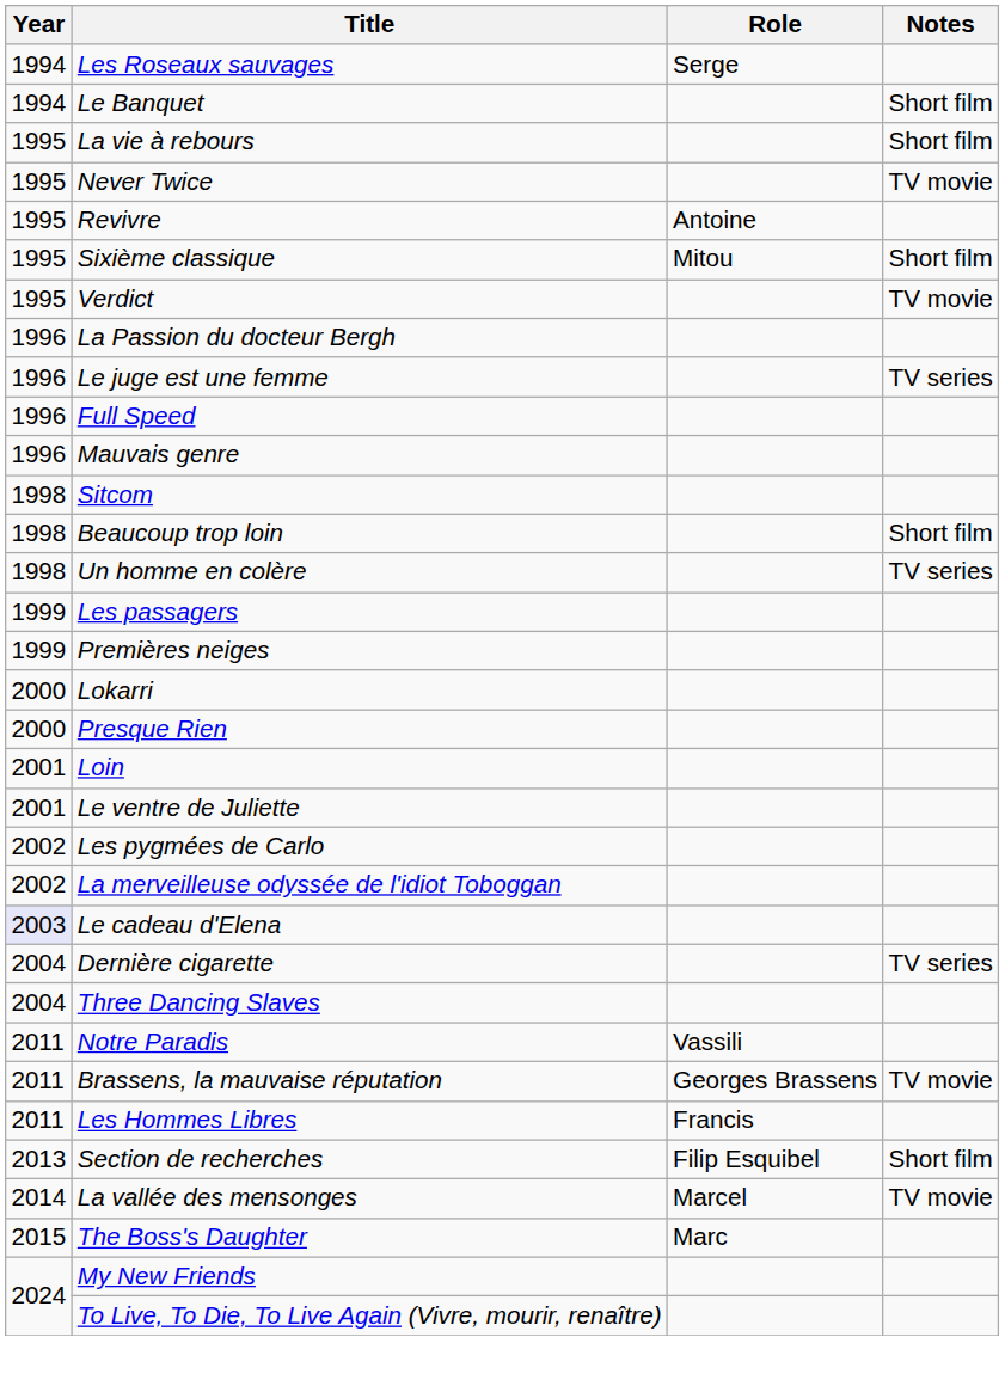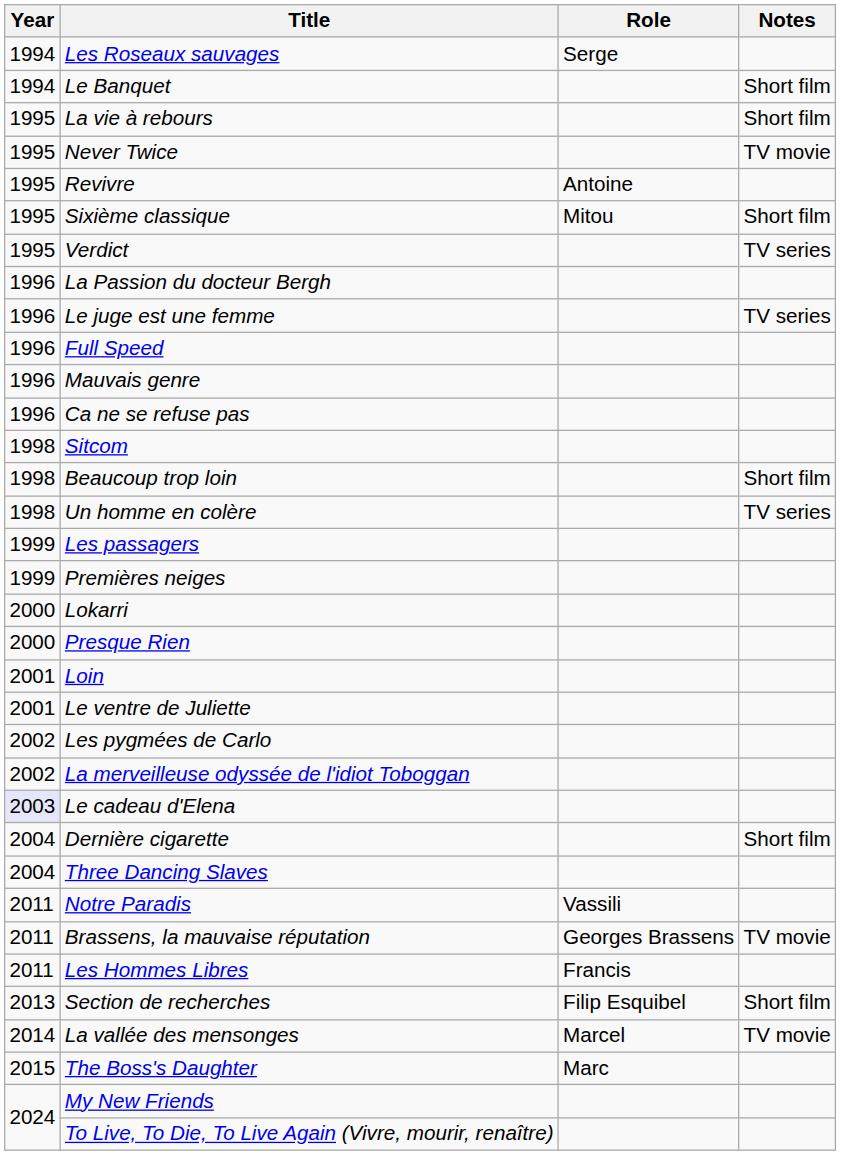Verdict | Notes: TV movie -> TV series
+ row: 1996 | Ca ne se refuse pas
Dernière cigarette | Notes: TV series -> Short film
